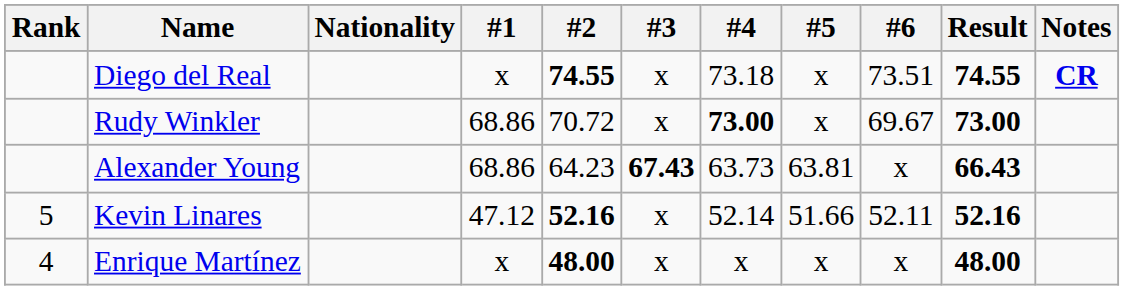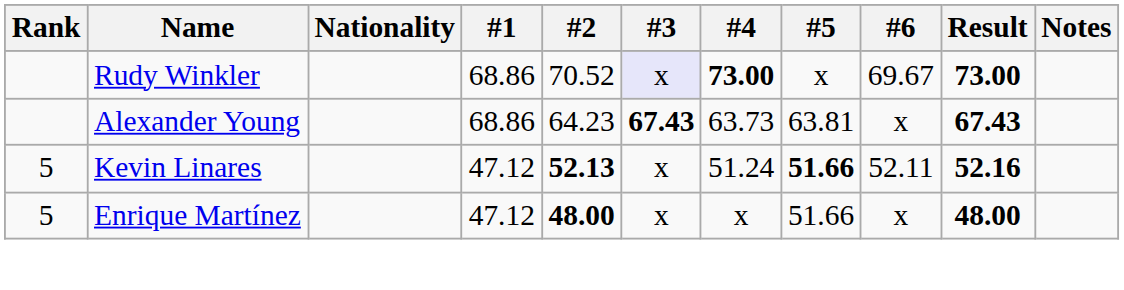- row: Diego del Real | x | 74.55 | x | 73.18 | x | 73.51 | 74.55 | CR
Rudy Winkler | #2: 70.72 -> 70.52
Rudy Winkler | #3: no background -> lavender background
Alexander Young | Result: 66.43 -> 67.43
Kevin Linares | #2: 52.16 -> 52.13
Kevin Linares | #4: 52.14 -> 51.24
Kevin Linares | #5: normal -> bold
Enrique Martínez | Rank: 4 -> 5
Enrique Martínez | #1: x -> 47.12
Enrique Martínez | #5: x -> 51.66
